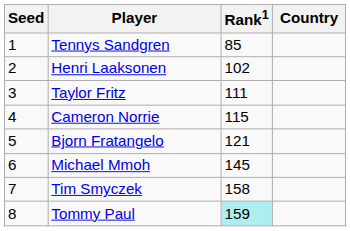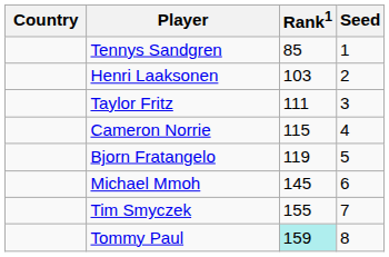columns swapped: Country <-> Seed
Henri Laaksonen | Rank1: 102 -> 103
Bjorn Fratangelo | Rank1: 121 -> 119
Tim Smyczek | Rank1: 158 -> 155
